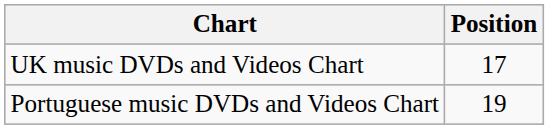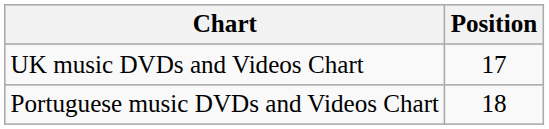Portuguese music DVDs and Videos Chart | Position: 19 -> 18
